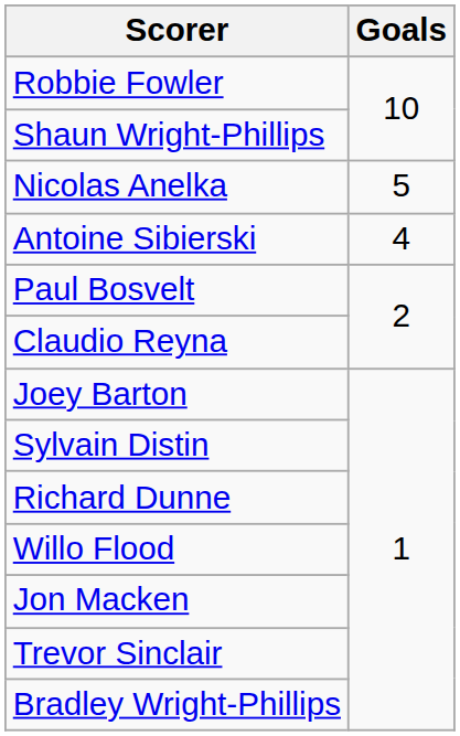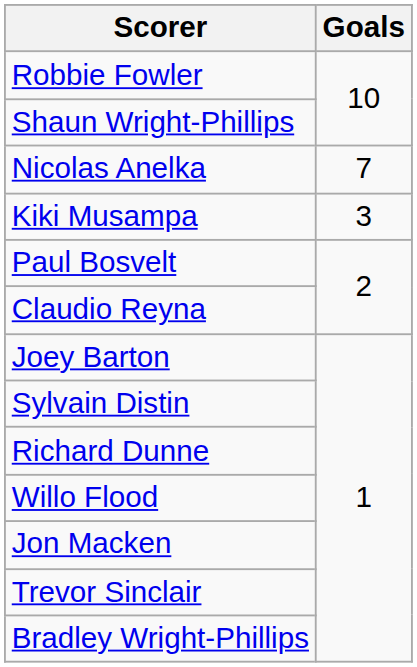Nicolas Anelka | Goals: 5 -> 7
- row: Antoine Sibierski | 4
+ row: Kiki Musampa | 3
